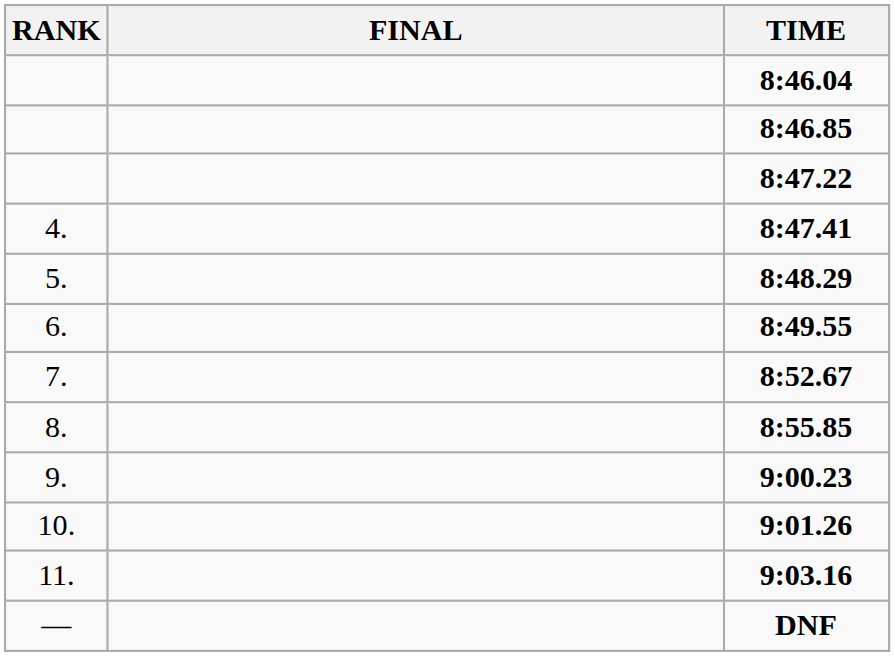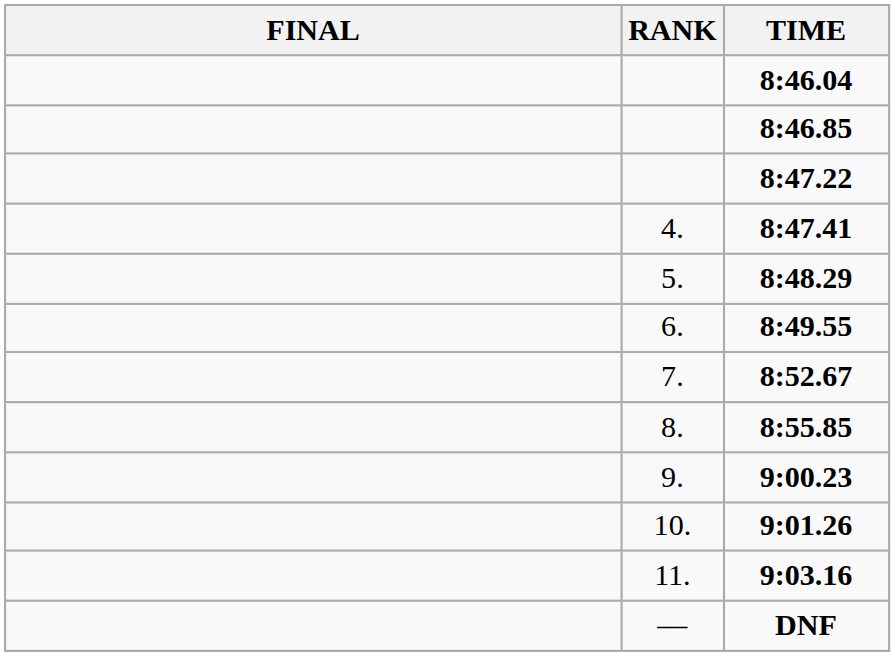columns swapped: RANK <-> FINAL
